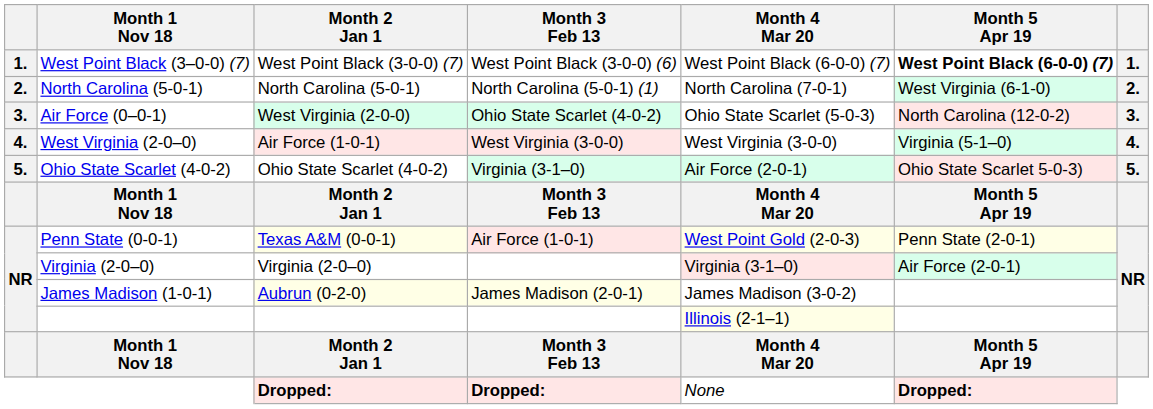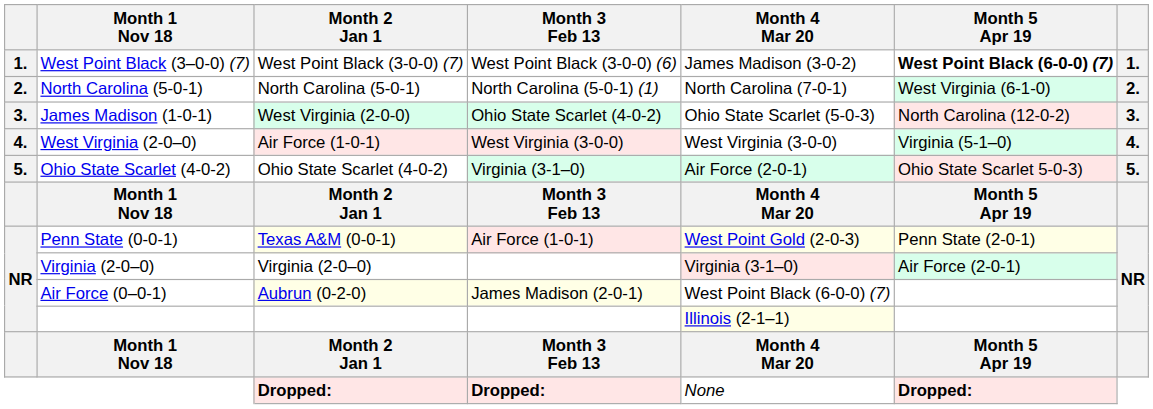West Point Black (3-0-0) (7) | Month 4 Mar 20: West Point Black (6-0-0) (7) -> James Madison (3-0-2)
West Virginia (2-0-0) | Month 1 Nov 18: Air Force (0–0-1) -> James Madison (1-0-1)
Aubrun (0-2-0) | Month 1 Nov 18: James Madison (1-0-1) -> Air Force (0–0-1)
Aubrun (0-2-0) | Month 4 Mar 20: James Madison (3-0-2) -> West Point Black (6-0-0) (7)
